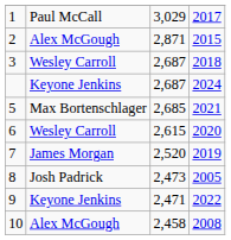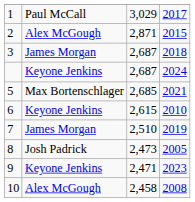3 | column 2: Wesley Carroll -> James Morgan
6 | column 2: Wesley Carroll -> Keyone Jenkins
6 | column 4: 2020 -> 2010
7 | column 3: 2,520 -> 2,510
9 | column 4: 2022 -> 2023
